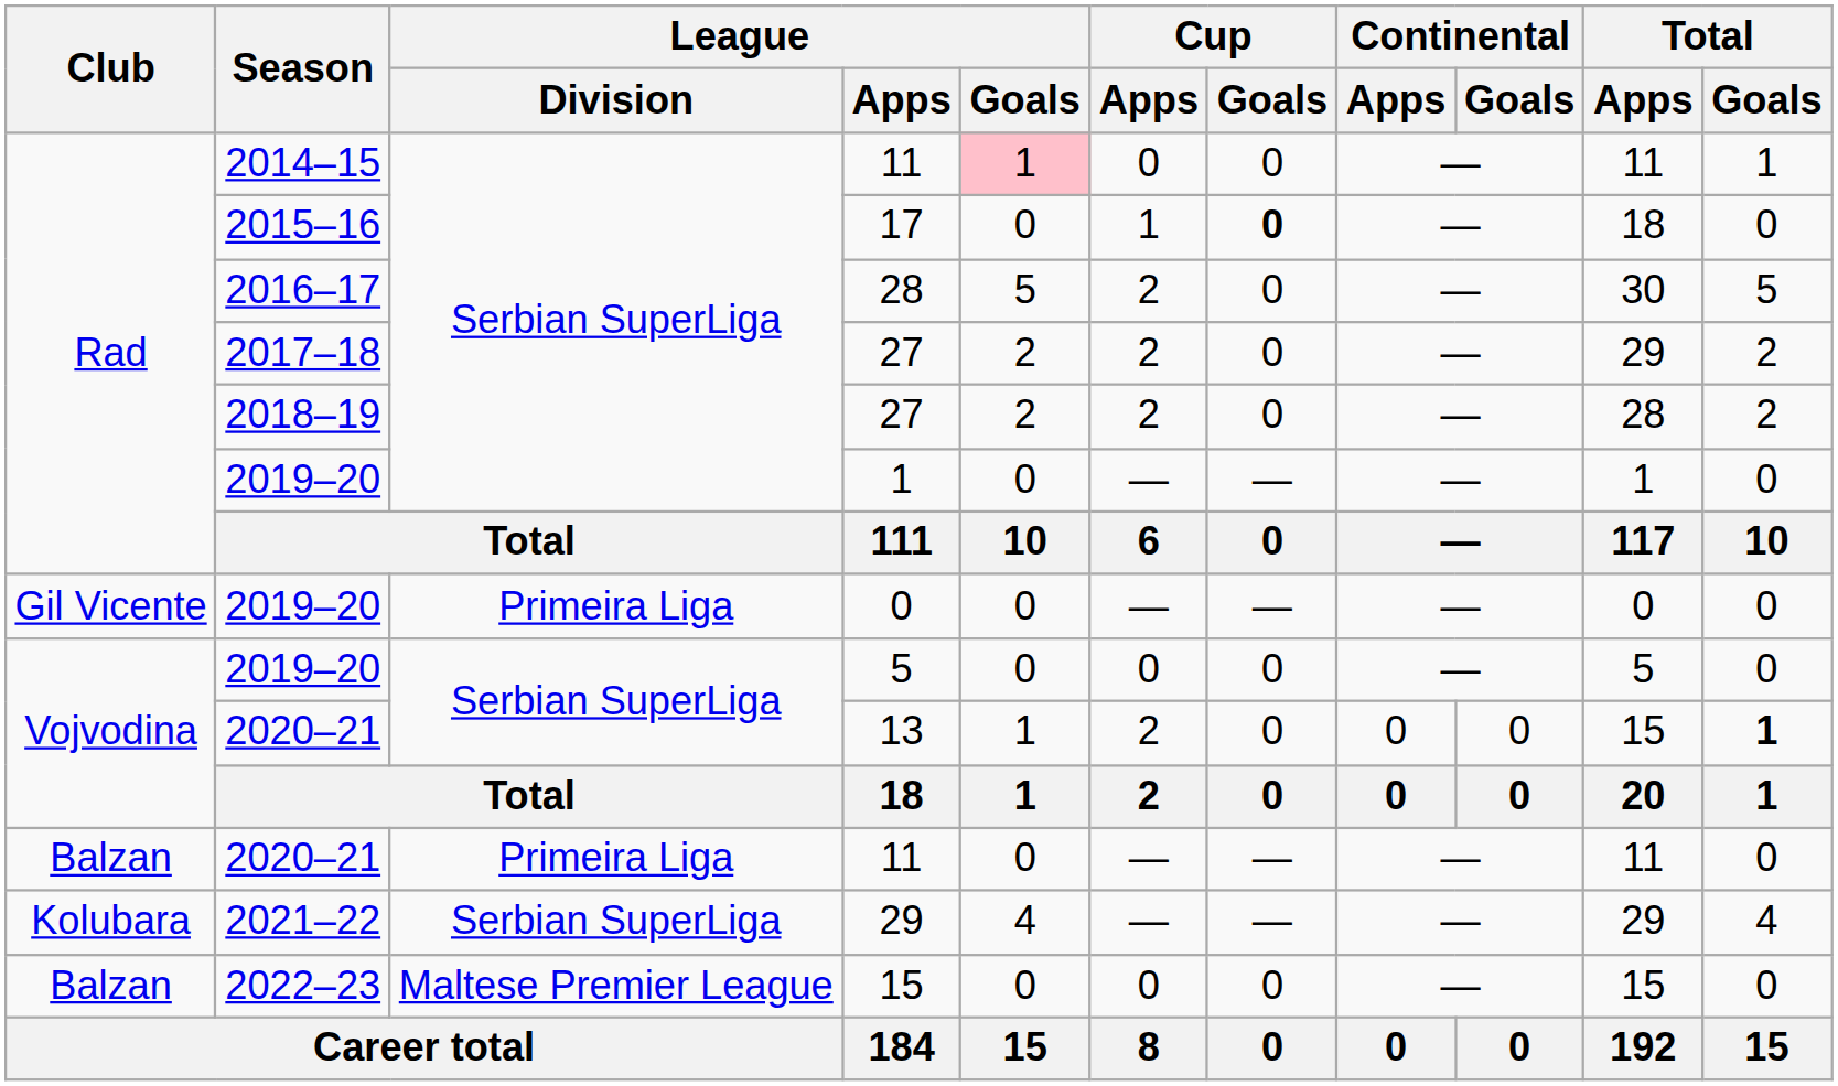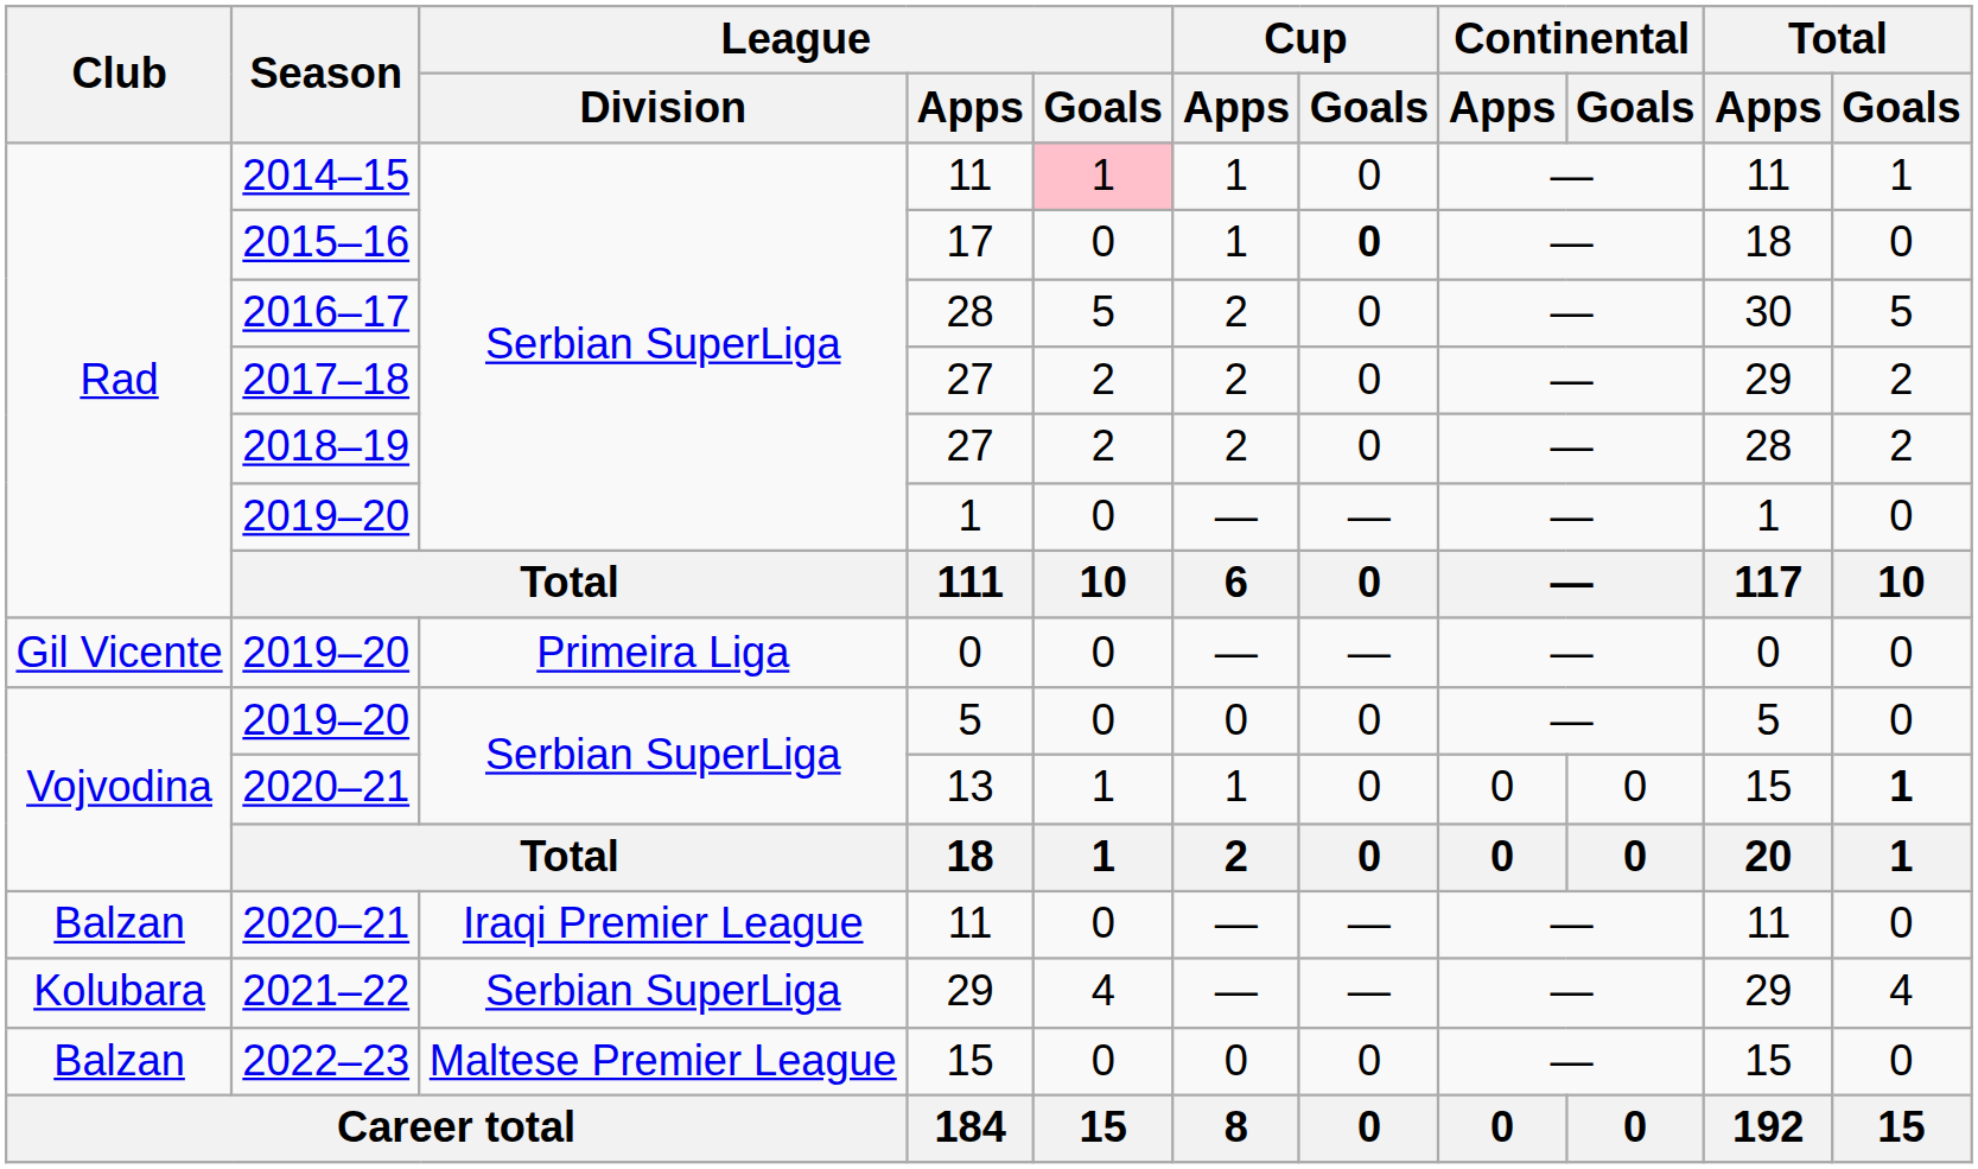2014–15 / 11 | Cup / Apps: 0 -> 1
13 | Cup / Apps: 2 -> 1
2020–21 / 11 | League / Division: Primeira Liga -> Iraqi Premier League
